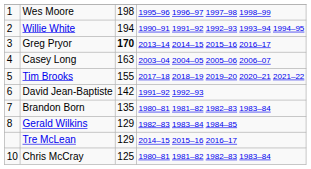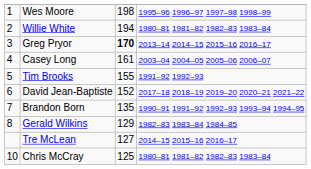Willie White | column 4: 1990–91 1991–92 1992–93 1993–94 1994–95 -> 1980–81 1981–82 1982–83 1983–84
Casey Long | column 3: 163 -> 161
Tim Brooks | column 4: 2017–18 2018–19 2019–20 2020–21 2021–22 -> 1991–92 1992–93
David Jean-Baptiste | column 3: 142 -> 152
David Jean-Baptiste | column 4: 1991–92 1992–93 -> 2017–18 2018–19 2019–20 2020–21 2021–22
Brandon Born | column 4: 1980–81 1981–82 1982–83 1983–84 -> 1990–91 1991–92 1992–93 1993–94 1994–95
Tre McLean | column 3: 129 -> 127
